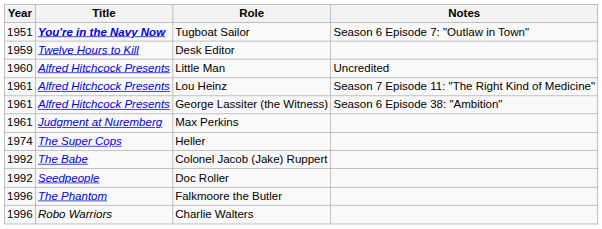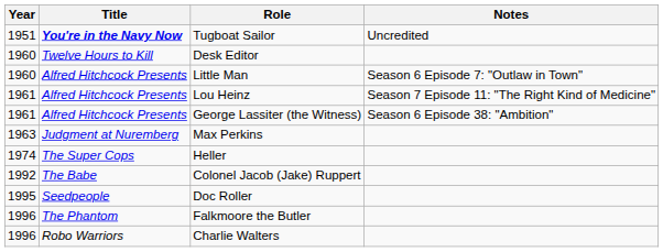Tugboat Sailor | Notes: Season 6 Episode 7: "Outlaw in Town" -> Uncredited
Desk Editor | Year: 1959 -> 1960
Little Man | Notes: Uncredited -> Season 6 Episode 7: "Outlaw in Town"
Max Perkins | Year: 1961 -> 1963
Doc Roller | Year: 1992 -> 1995
